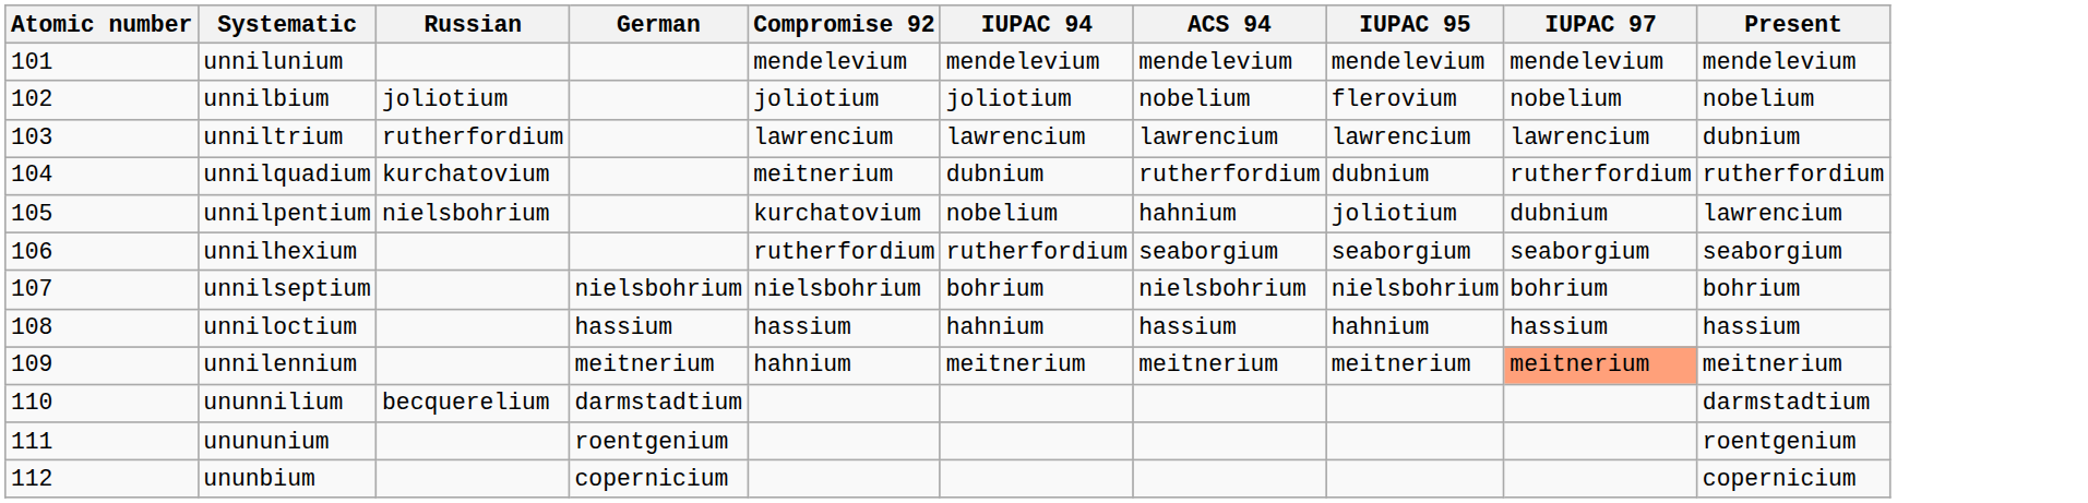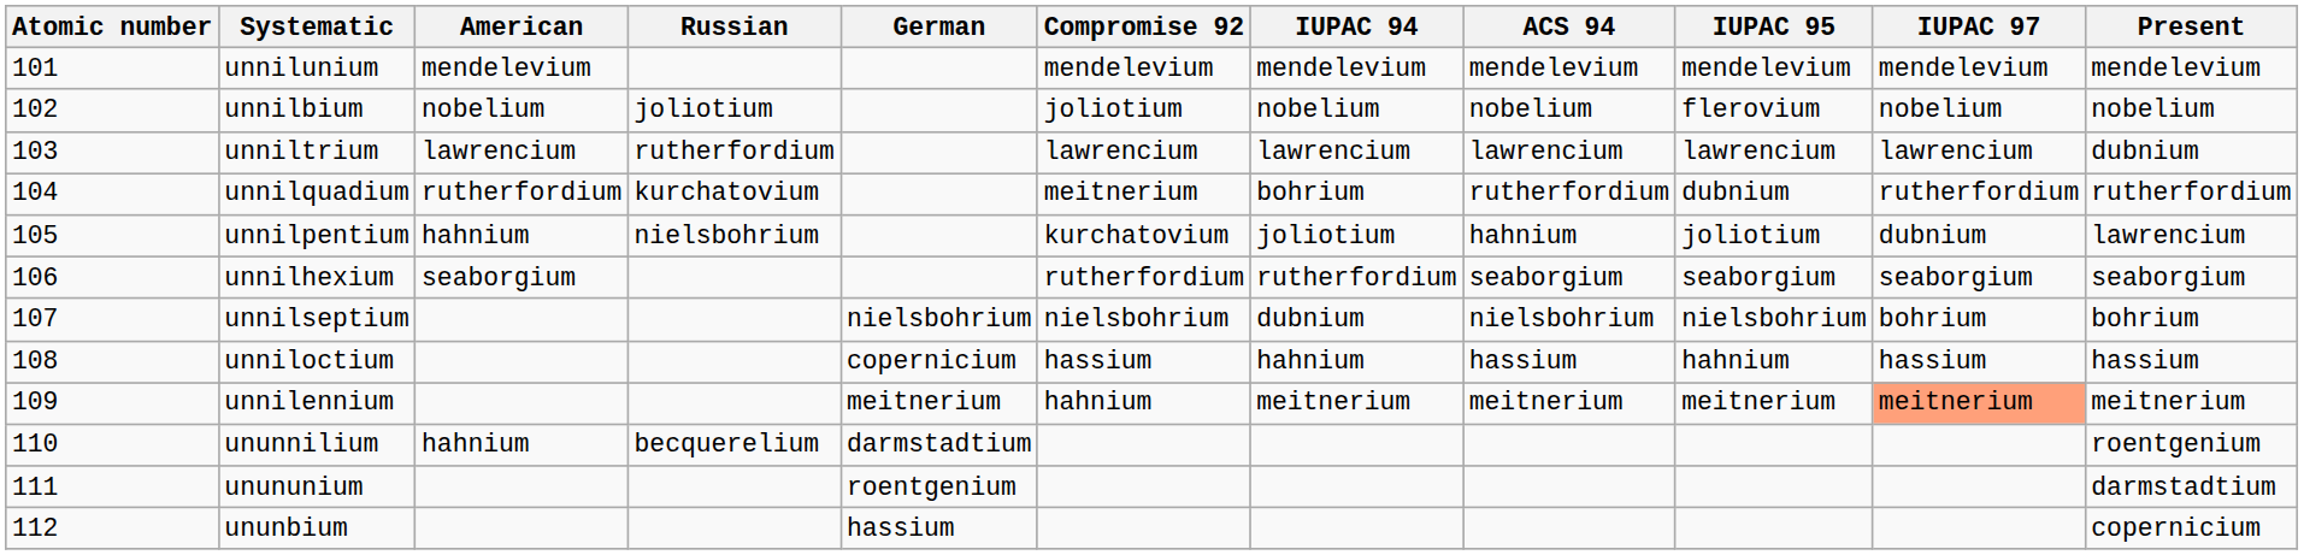+ column: American | mendelevium | nobelium | lawrencium | rutherfordium | hahnium | seaborgium | hahnium
unnilbium | IUPAC 94: joliotium -> nobelium
unnilquadium | IUPAC 94: dubnium -> bohrium
unnilpentium | IUPAC 94: nobelium -> joliotium
unnilseptium | IUPAC 94: bohrium -> dubnium
unniloctium | German: hassium -> copernicium
ununnilium | Present: darmstadtium -> roentgenium
unununium | Present: roentgenium -> darmstadtium
ununbium | German: copernicium -> hassium
